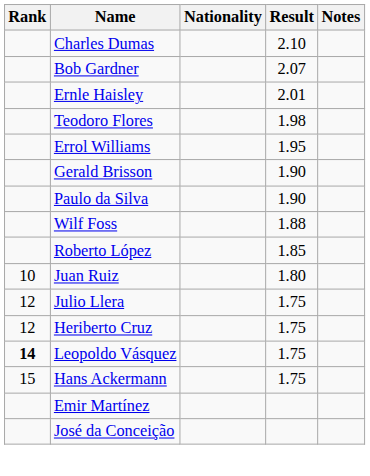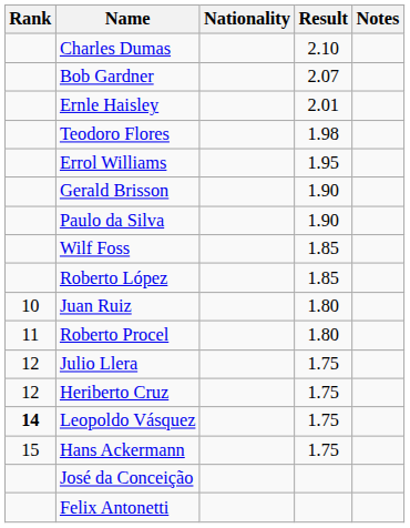Wilf Foss | Result: 1.88 -> 1.85
+ row: 11 | Roberto Procel | 1.80
- row: Emir Martínez
+ row: Felix Antonetti
